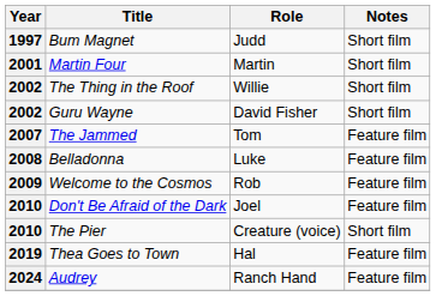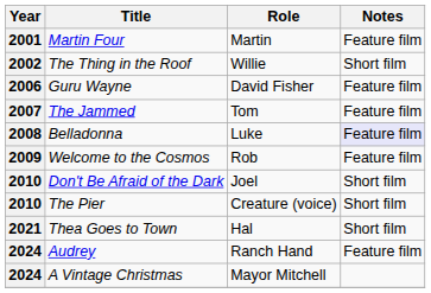- row: 1997 | Bum Magnet | Judd | Short film
Martin Four | Notes: Short film -> Feature film
Guru Wayne | Year: 2002 -> 2006
Guru Wayne | Notes: Short film -> Feature film
Belladonna | Notes: no background -> lavender background
Don't Be Afraid of the Dark | Notes: Feature film -> Short film
Thea Goes to Town | Year: 2019 -> 2021
Thea Goes to Town | Notes: Feature film -> Short film
+ row: 2024 | A Vintage Christmas | Mayor Mitchell
